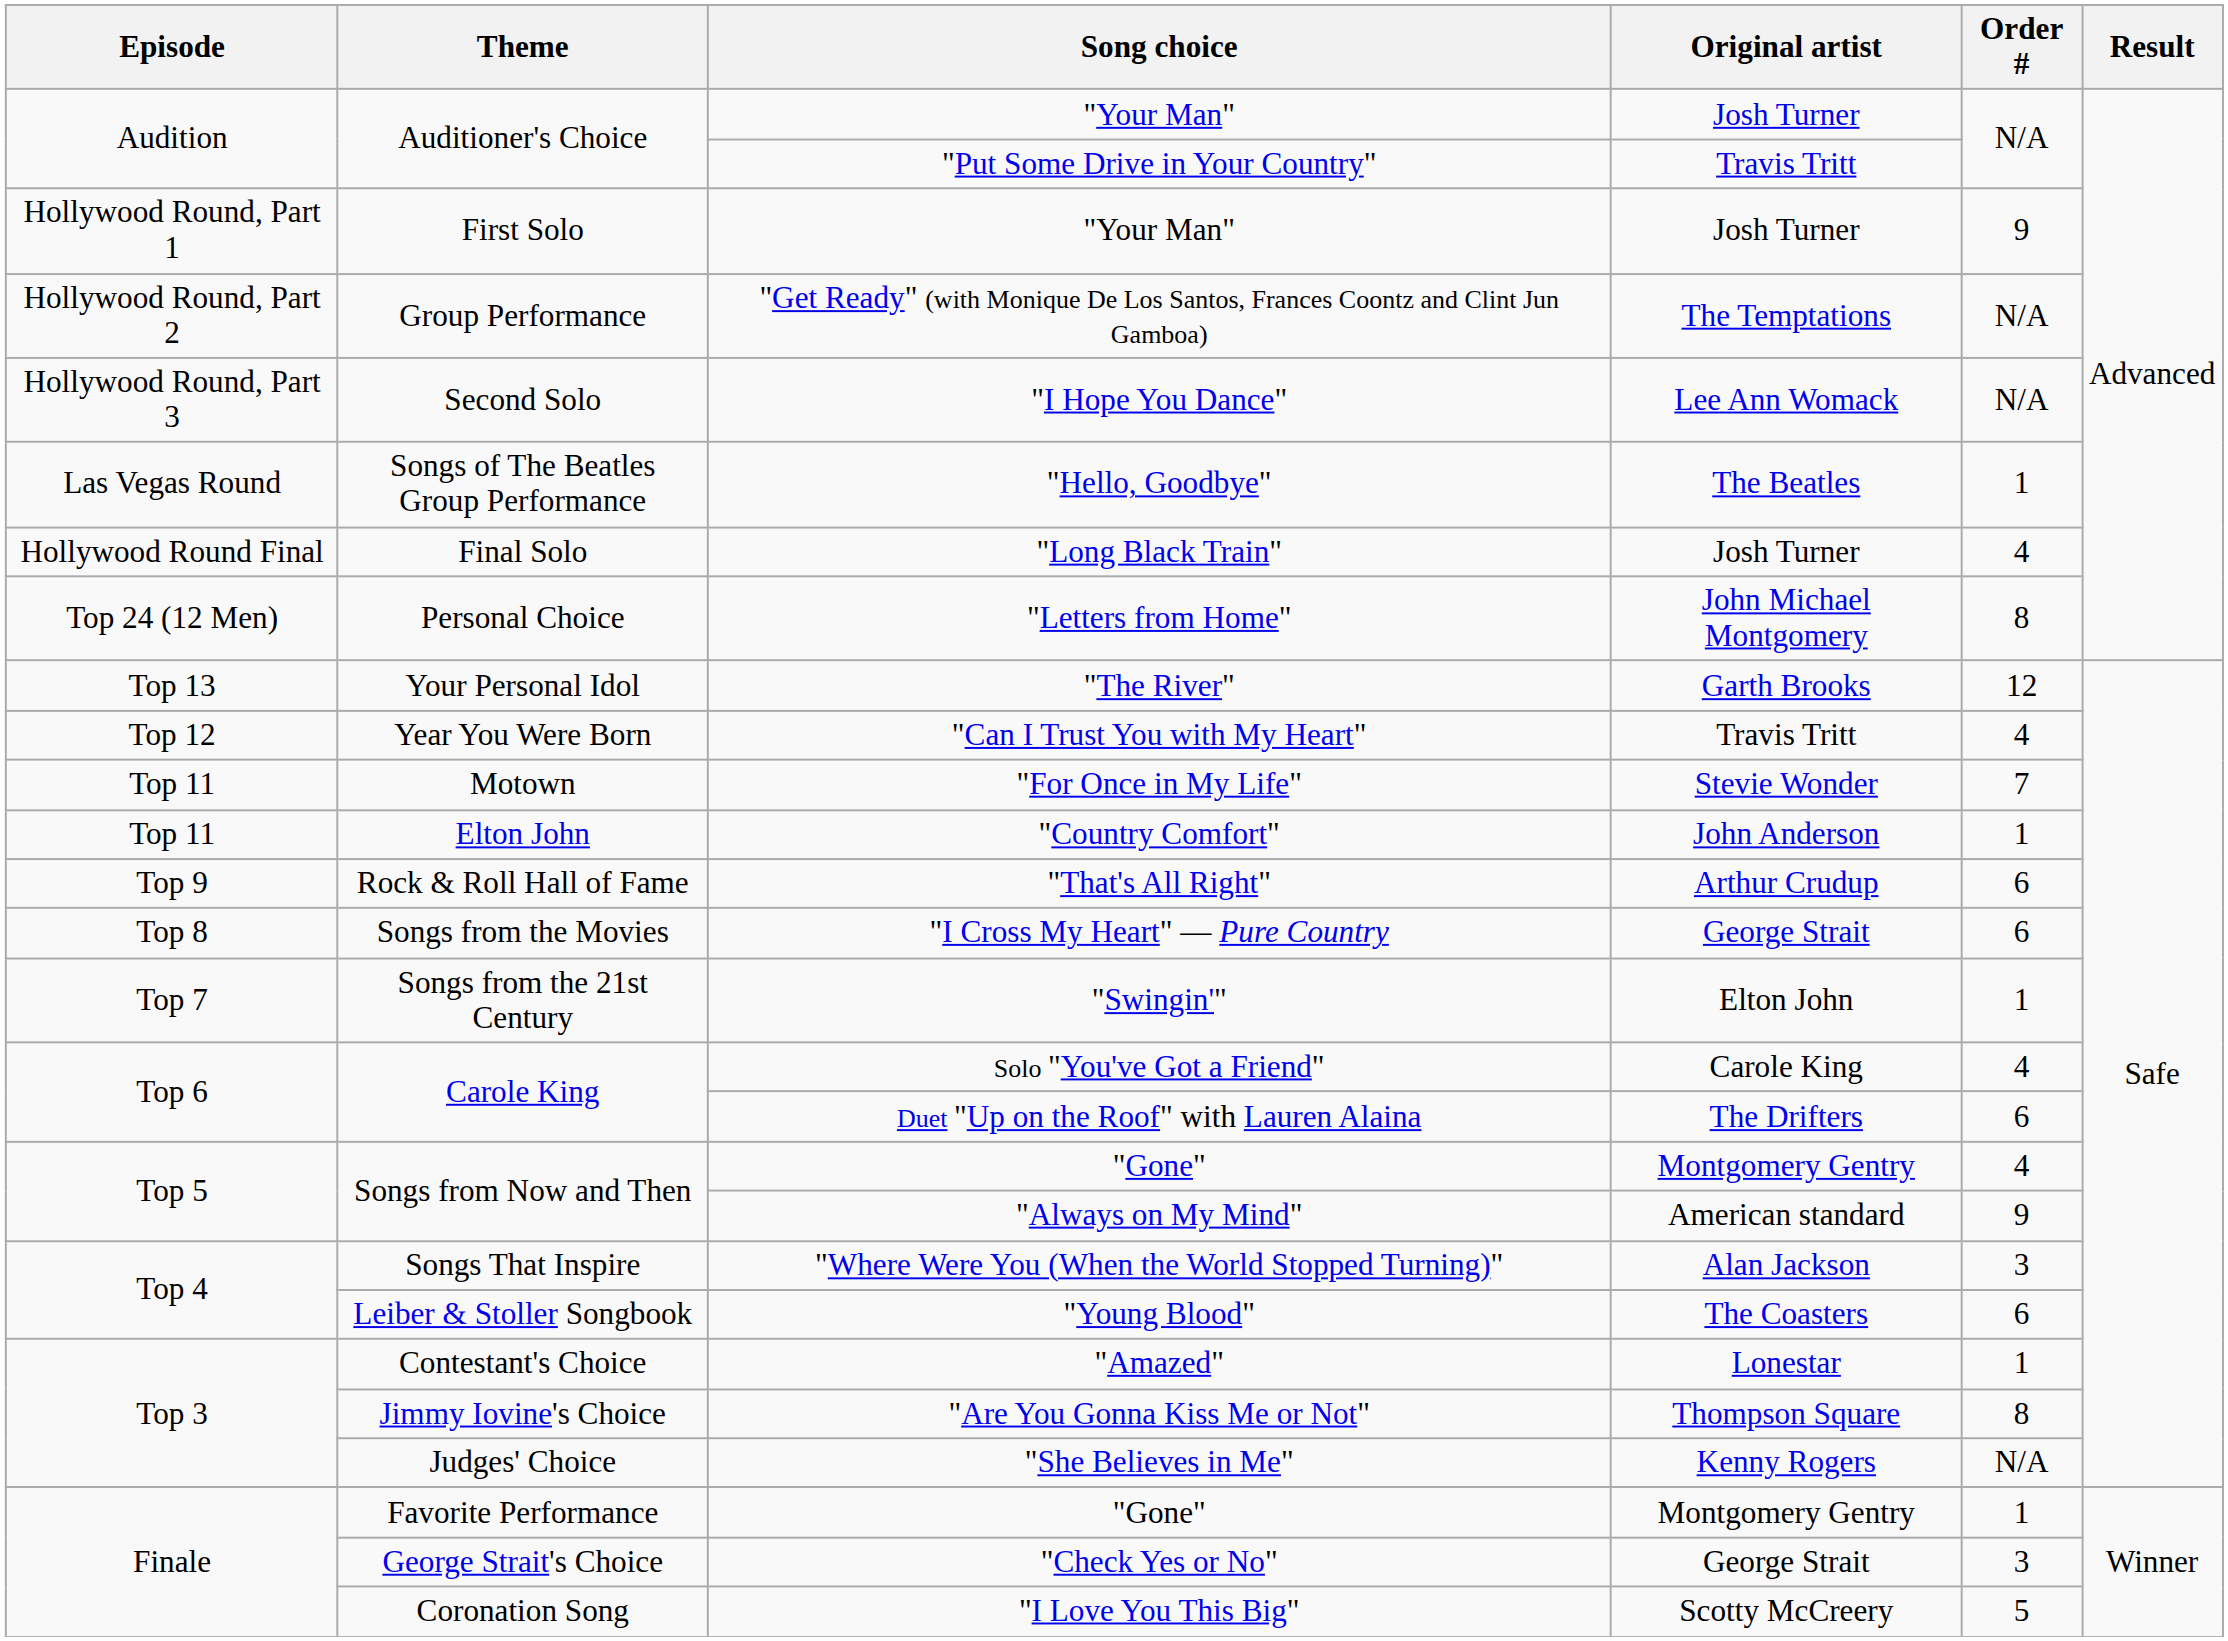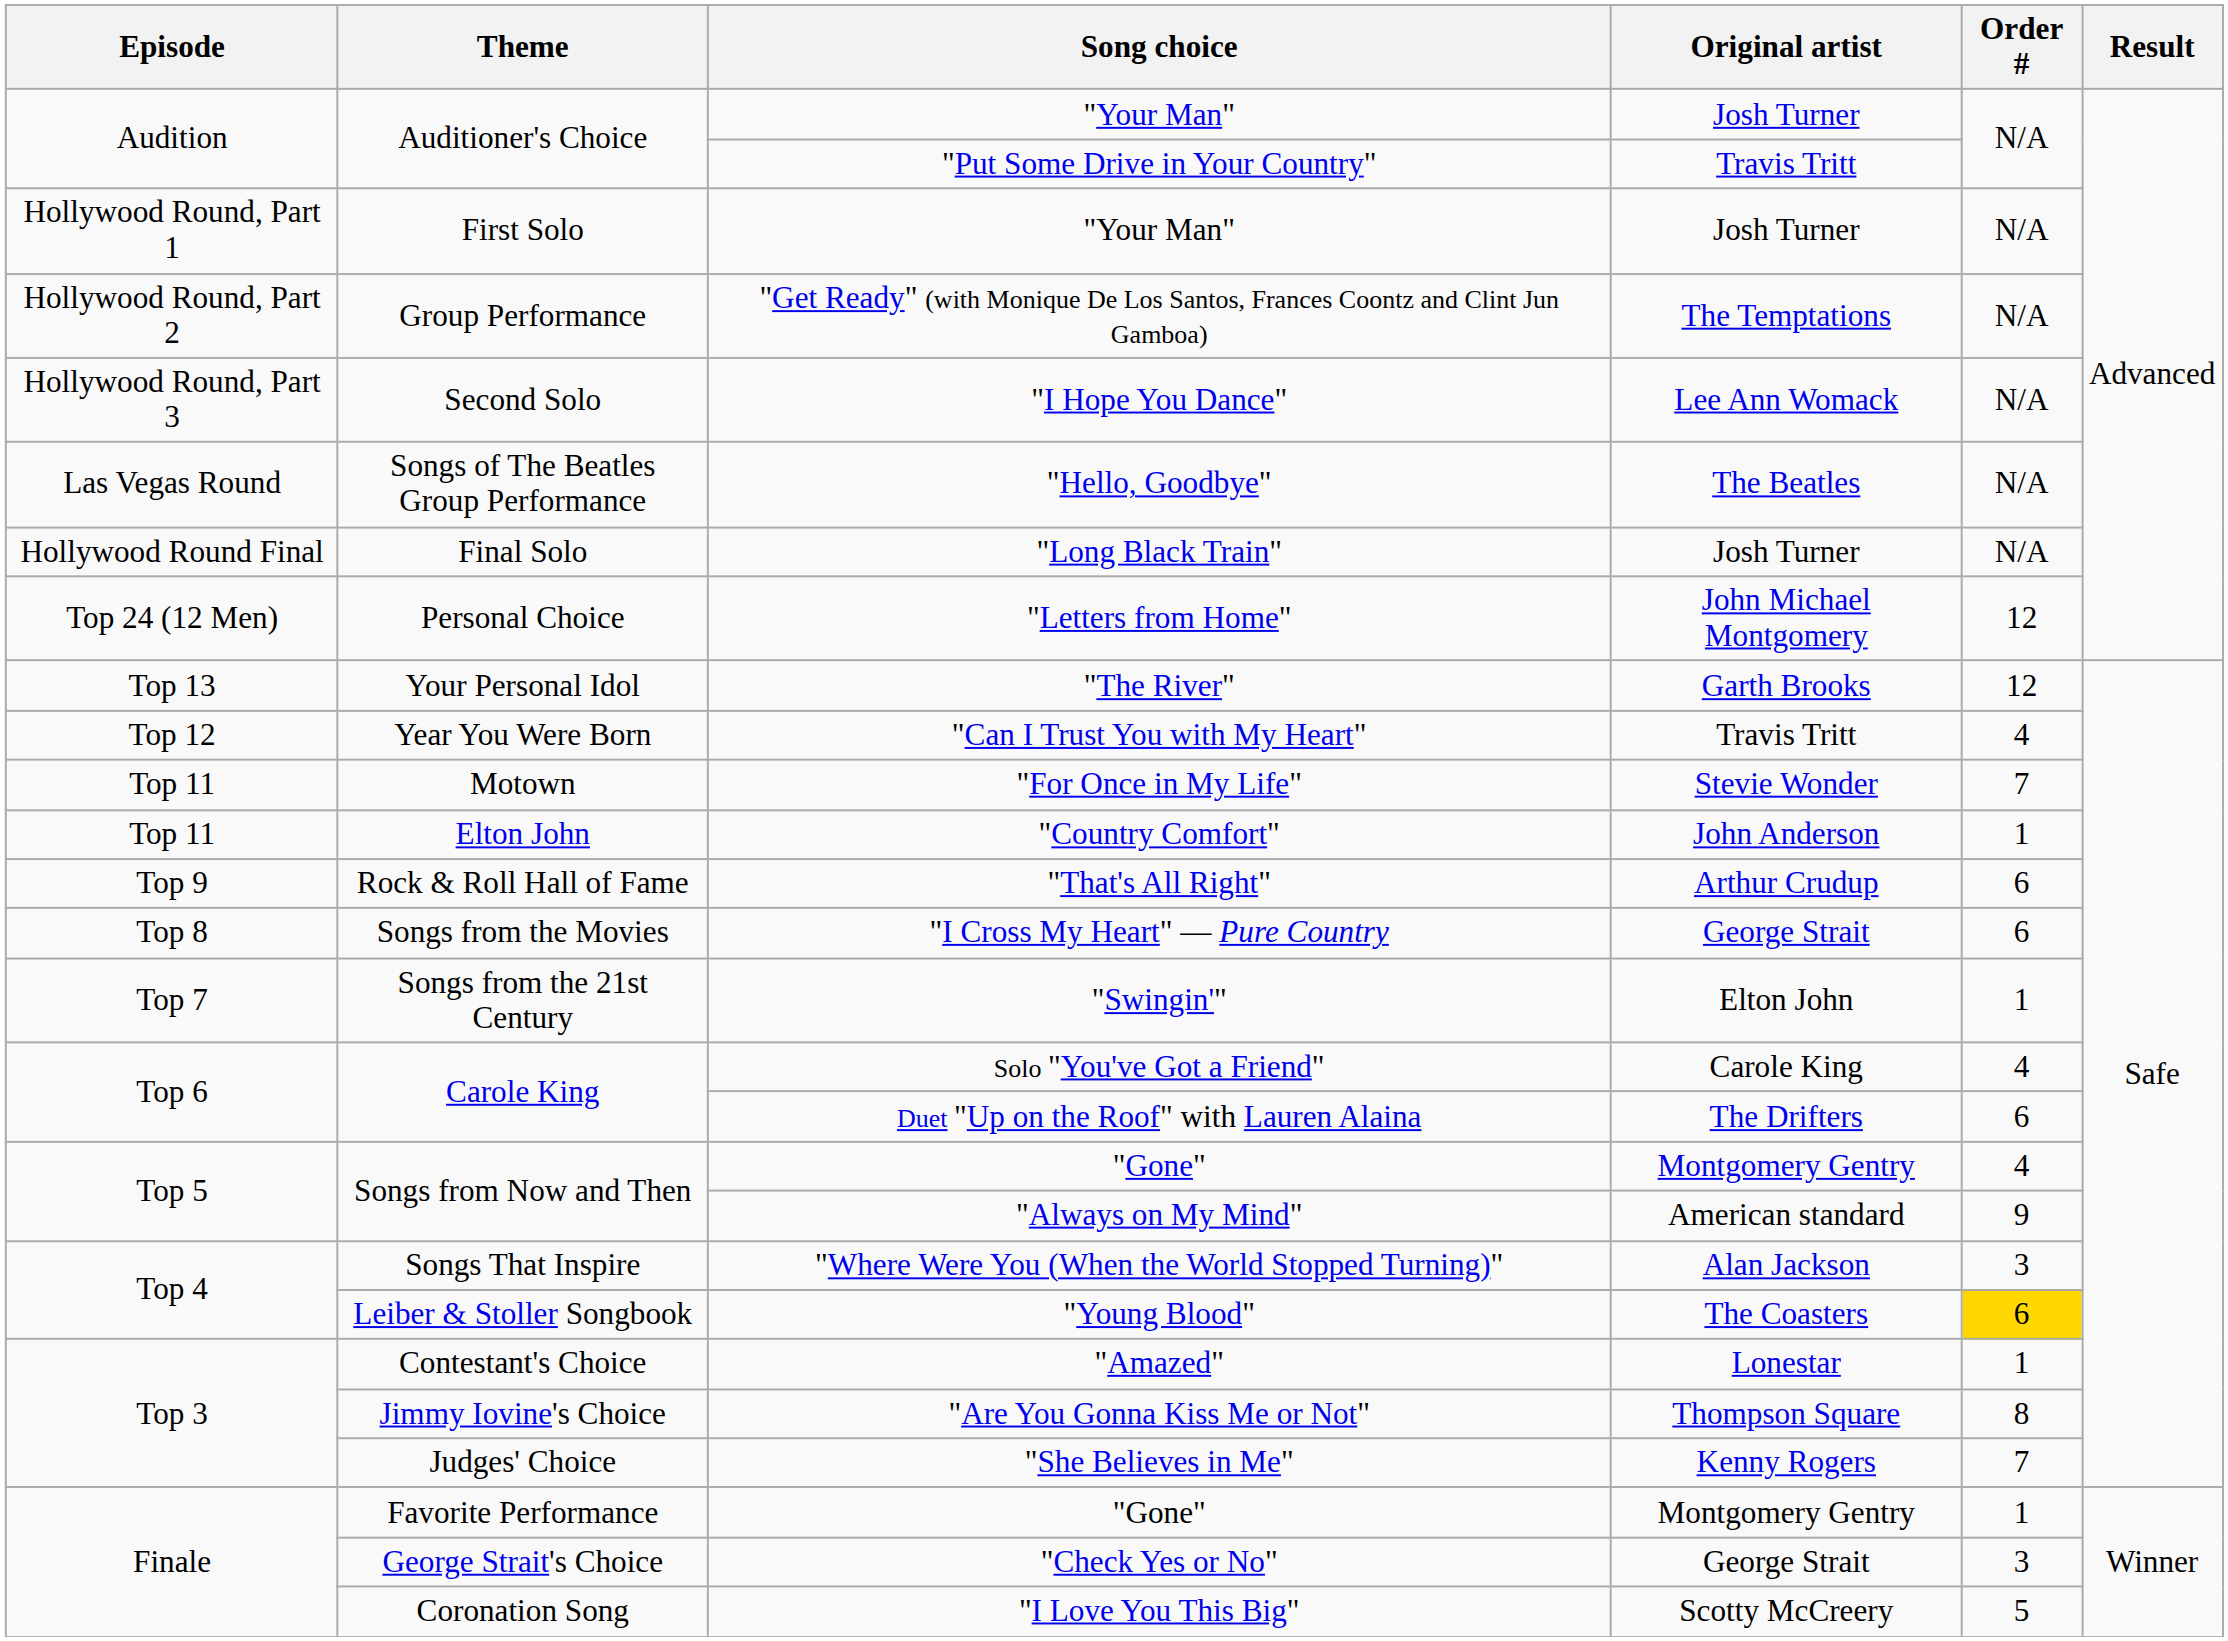First Solo / "Your Man" | Order #: 9 -> N/A
"Hello, Goodbye" | Order #: 1 -> N/A
"Long Black Train" | Order #: 4 -> N/A
"Letters from Home" | Order #: 8 -> 12
"Young Blood" | Order #: no background -> gold background
"She Believes in Me" | Order #: N/A -> 7
